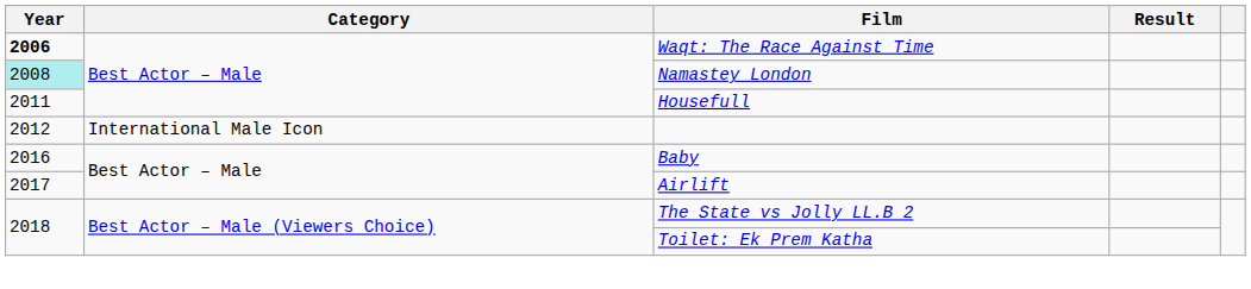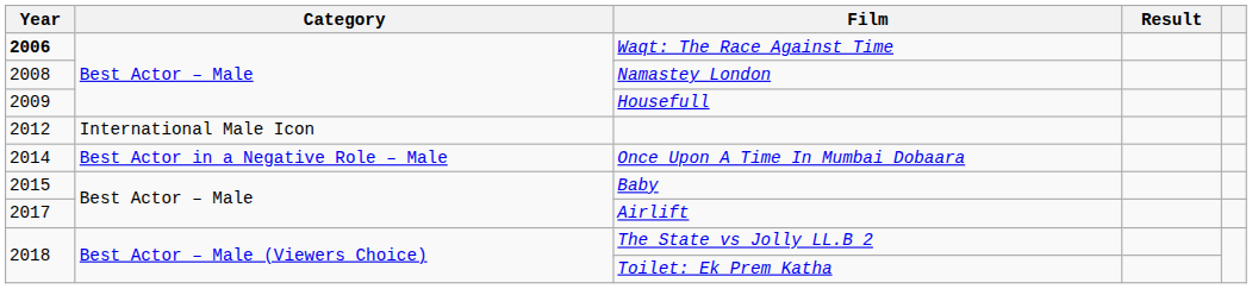Namastey London | Year: paleturquoise background -> no background
Housefull | Year: 2011 -> 2009
+ row: 2014 | Best Actor in a Negative Role – Male | Once Upon A Time In Mumbai Dobaara
Baby | Year: 2016 -> 2015
